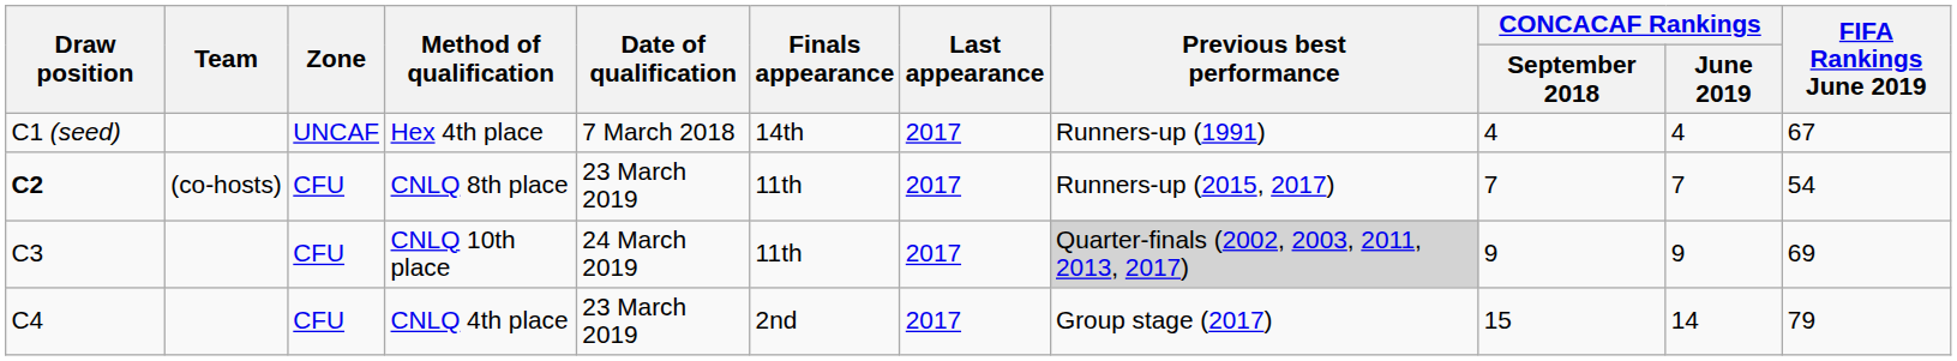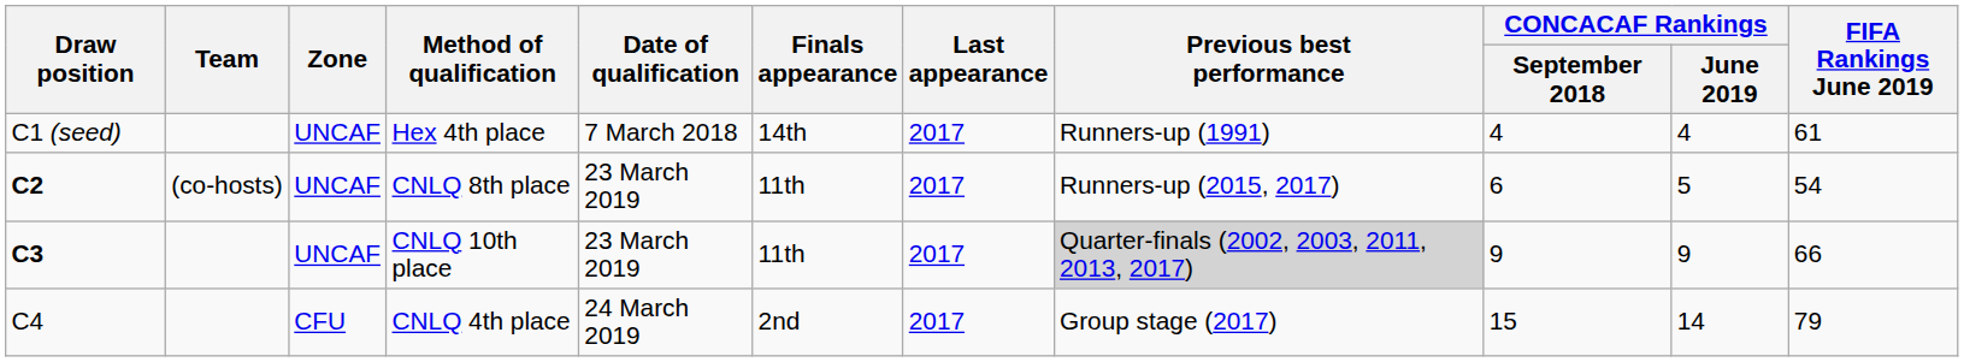Hex 4th place | FIFA Rankings June 2019: 67 -> 61
CNLQ 8th place | Zone: CFU -> UNCAF
CNLQ 8th place | CONCACAF Rankings / September 2018: 7 -> 6
CNLQ 8th place | CONCACAF Rankings / June 2019: 7 -> 5
CNLQ 10th place | Draw position: normal -> bold
CNLQ 10th place | Zone: CFU -> UNCAF
CNLQ 10th place | Date of qualification: 24 March 2019 -> 23 March 2019
CNLQ 10th place | FIFA Rankings June 2019: 69 -> 66
CNLQ 4th place | Date of qualification: 23 March 2019 -> 24 March 2019
